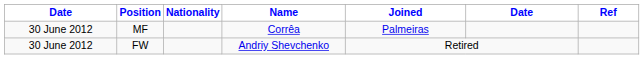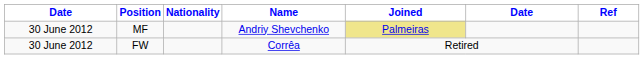MF | Name: Corrêa -> Andriy Shevchenko
MF | Joined: no background -> khaki background
FW | Name: Andriy Shevchenko -> Corrêa
